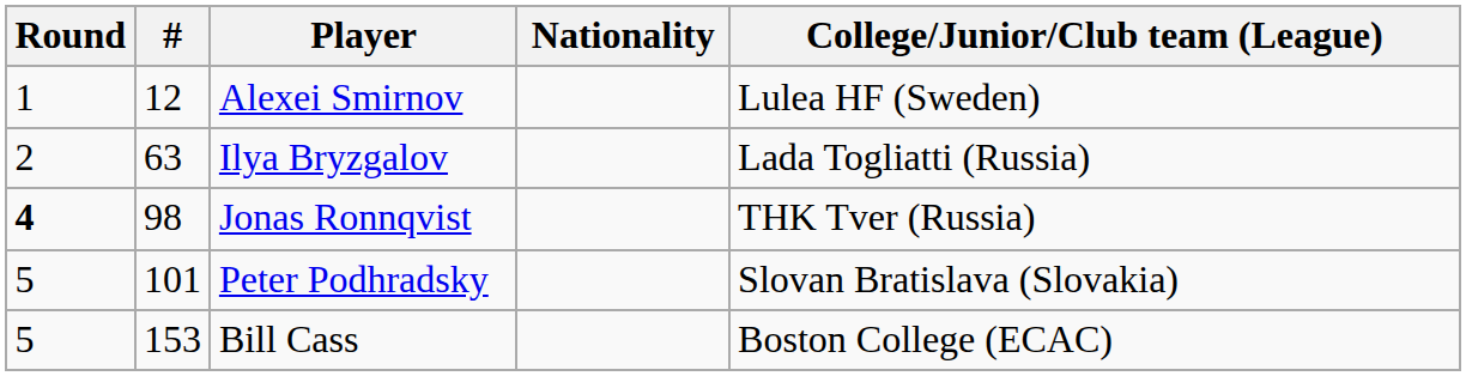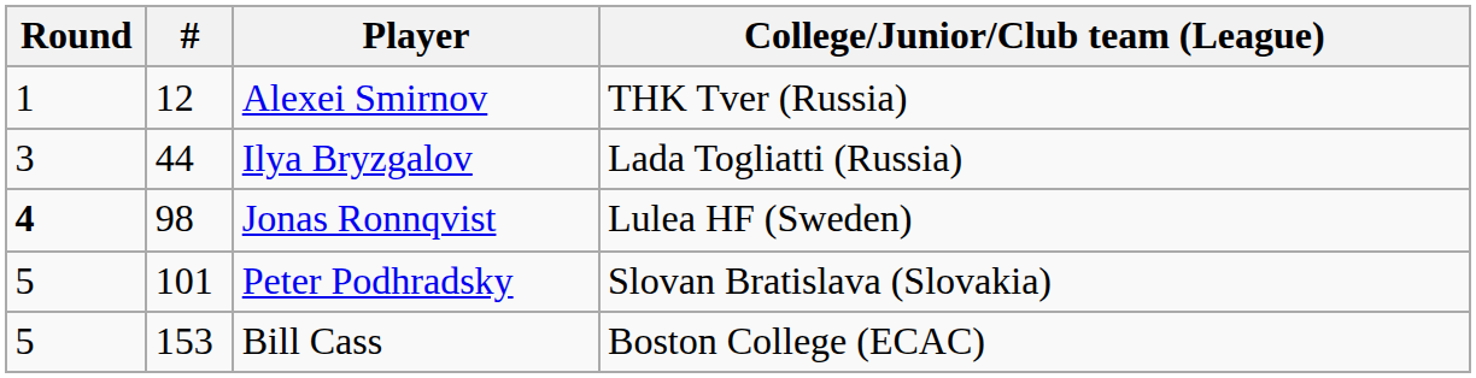- column: Nationality
Alexei Smirnov | College/Junior/Club team (League): Lulea HF (Sweden) -> THK Tver (Russia)
Ilya Bryzgalov | Round: 2 -> 3
Ilya Bryzgalov | #: 63 -> 44
Jonas Ronnqvist | College/Junior/Club team (League): THK Tver (Russia) -> Lulea HF (Sweden)
